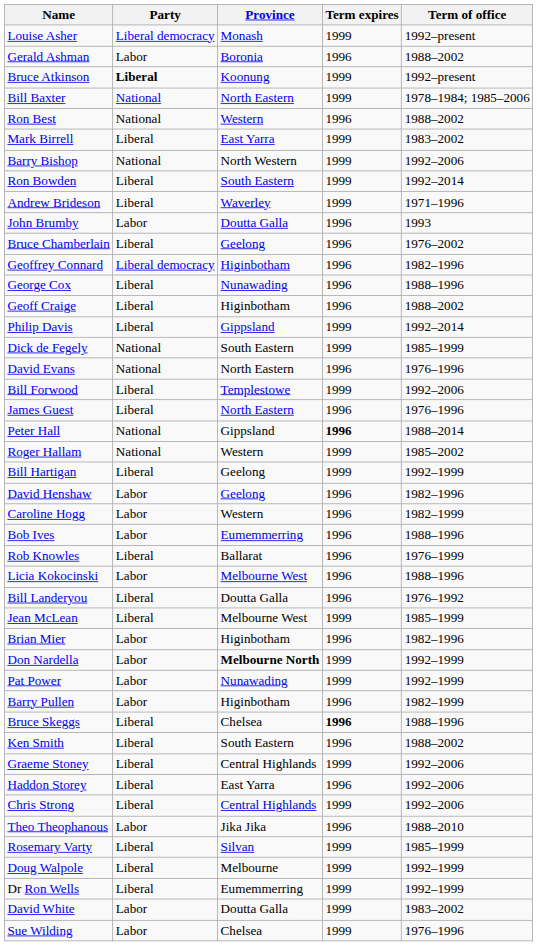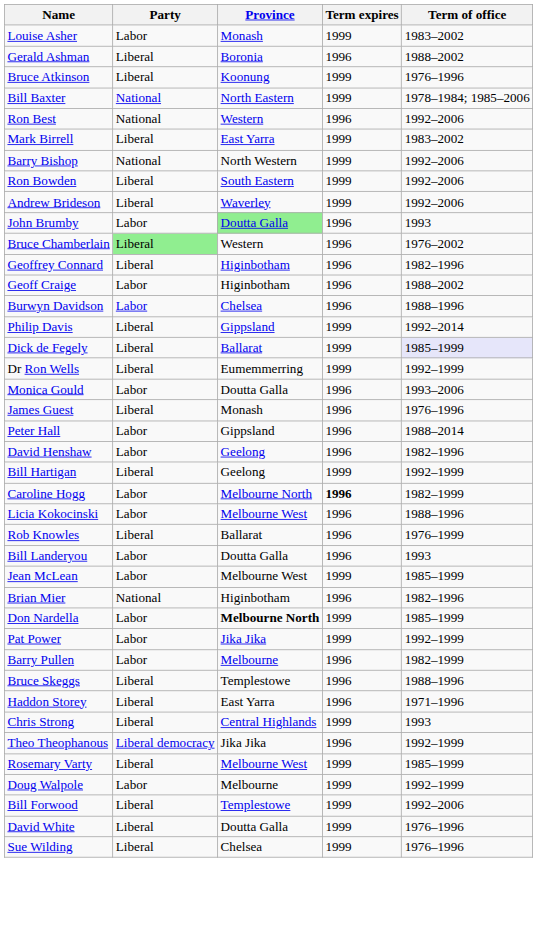Louise Asher | Party: Liberal democracy -> Labor
Louise Asher | Term of office: 1992–present -> 1983–2002
Gerald Ashman | Party: Labor -> Liberal
Bruce Atkinson | Party: bold -> normal
Bruce Atkinson | Term of office: 1992–present -> 1976–1996
Ron Best | Term of office: 1988–2002 -> 1992–2006
Ron Bowden | Term of office: 1992–2014 -> 1992–2006
Andrew Brideson | Term of office: 1971–1996 -> 1992–2006
John Brumby | Province: no background -> lightgreen background
Bruce Chamberlain | Party: no background -> lightgreen background
Bruce Chamberlain | Province: Geelong -> Western
Geoffrey Connard | Party: Liberal democracy -> Liberal
- row: George Cox | Liberal | Nunawading | 1996 | 1988–1996
Geoff Craige | Party: Liberal -> Labor
+ row: Burwyn Davidson | Labor | Chelsea | 1996 | 1988–1996
Dick de Fegely | Party: National -> Liberal
Dick de Fegely | Province: South Eastern -> Ballarat
Dick de Fegely | Term of office: no background -> lavender background
- row: David Evans | National | North Eastern | 1996 | 1976–1996
rows swapped: Bill Forwood <-> Dr Ron Wells
+ row: Monica Gould | Labor | Doutta Galla | 1996 | 1993–2006
James Guest | Province: North Eastern -> Monash
Peter Hall | Party: National -> Labor
Peter Hall | Term expires: bold -> normal
- row: Roger Hallam | National | Western | 1999 | 1985–2002
rows swapped: Bill Hartigan <-> David Henshaw
Caroline Hogg | Province: Western -> Melbourne North
Caroline Hogg | Term expires: normal -> bold
- row: Bob Ives | Labor | Eumemmerring | 1996 | 1988–1996
rows swapped: Rob Knowles <-> Licia Kokocinski
Bill Landeryou | Party: Liberal -> Labor
Bill Landeryou | Term of office: 1976–1992 -> 1993
Jean McLean | Party: Liberal -> Labor
Brian Mier | Party: Labor -> National
Don Nardella | Term of office: 1992–1999 -> 1985–1999
Pat Power | Province: Nunawading -> Jika Jika
Barry Pullen | Province: Higinbotham -> Melbourne
Bruce Skeggs | Province: Chelsea -> Templestowe
Bruce Skeggs | Term expires: bold -> normal
- row: Ken Smith | Liberal | South Eastern | 1996 | 1988–2002
- row: Graeme Stoney | Liberal | Central Highlands | 1999 | 1992–2006
Haddon Storey | Term of office: 1992–2006 -> 1971–1996
Chris Strong | Term of office: 1992–2006 -> 1993
Theo Theophanous | Party: Labor -> Liberal democracy
Theo Theophanous | Term of office: 1988–2010 -> 1992–1999
Rosemary Varty | Province: Silvan -> Melbourne West
Doug Walpole | Party: Liberal -> Labor
David White | Party: Labor -> Liberal
David White | Term of office: 1983–2002 -> 1976–1996
Sue Wilding | Party: Labor -> Liberal
